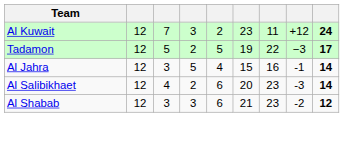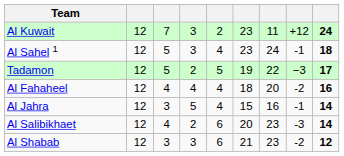+ row: Al Sahel 1 | 12 | 5 | 3 | 4 | 23 | 24 | -1 | 18
+ row: Al Fahaheel | 12 | 4 | 4 | 4 | 18 | 20 | -2 | 16
